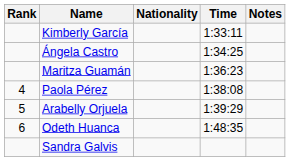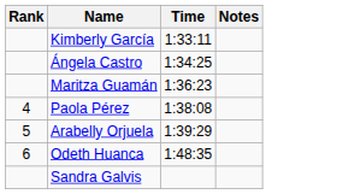- column: Nationality
